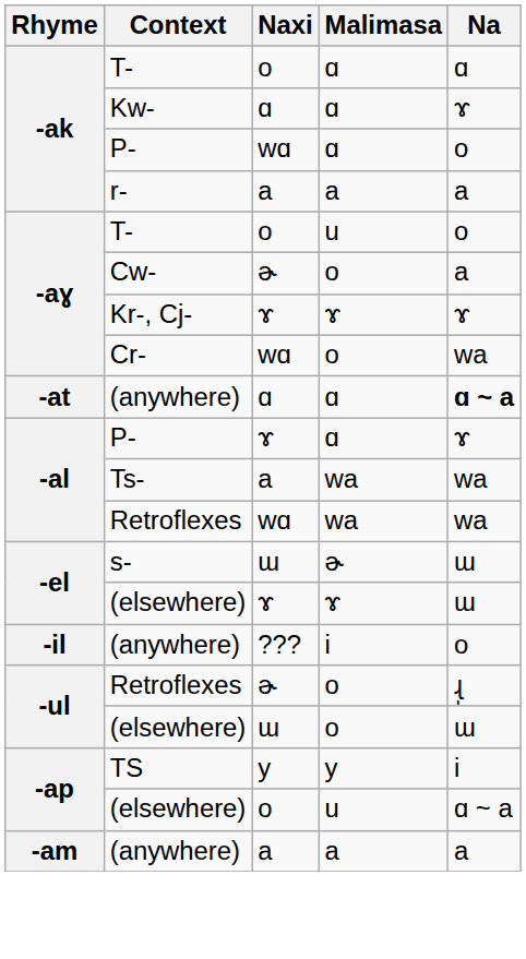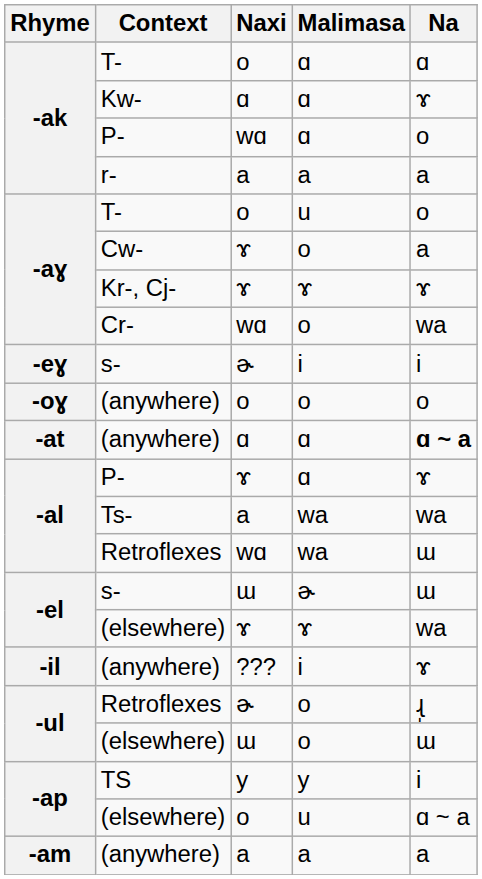Cw- | Naxi: ɚ -> ɤ
+ row: -eɣ | s- | ɚ | i | i
+ row: -oɣ | (anywhere) | o | o | o
-al / Retroflexes | Na: wa -> ɯ
-el / (elsewhere) | Na: ɯ -> wa
-il / (anywhere) | Na: o -> ɤ
